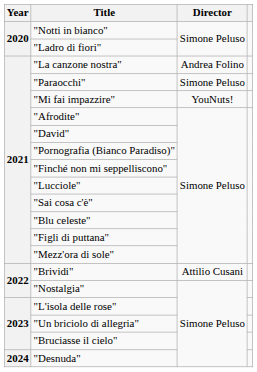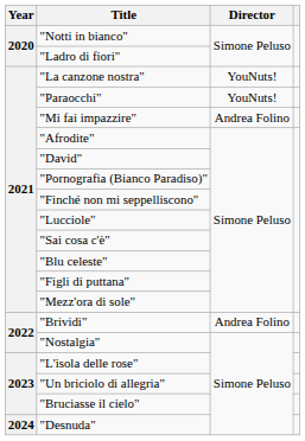"La canzone nostra" | Director: Andrea Folino -> YouNuts!
"Paraocchi" | Director: Simone Peluso -> YouNuts!
"Mi fai impazzire" | Director: YouNuts! -> Andrea Folino
"Brividi" | Director: Attilio Cusani -> Andrea Folino
